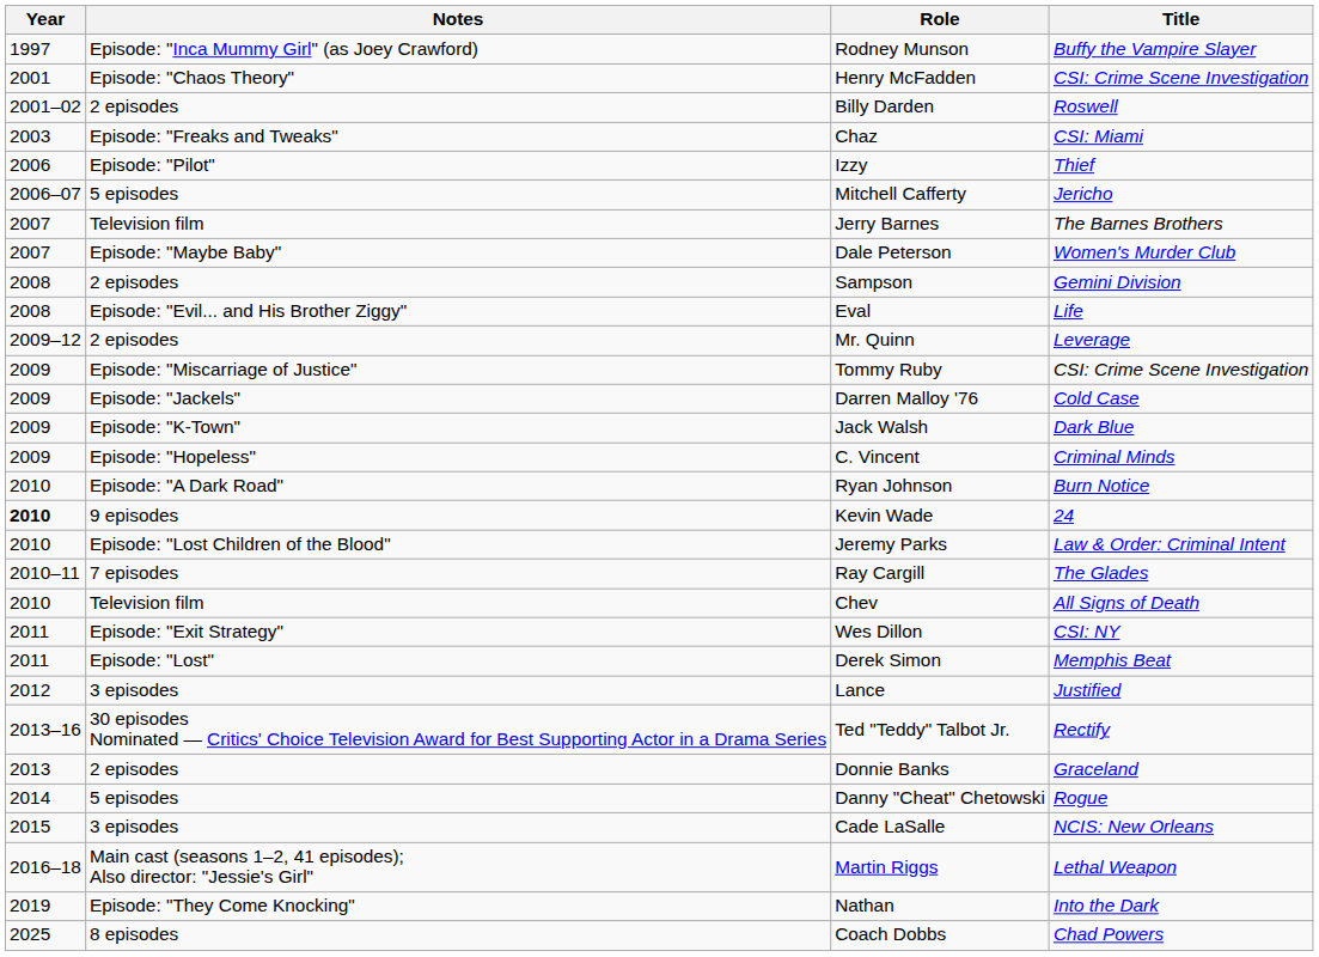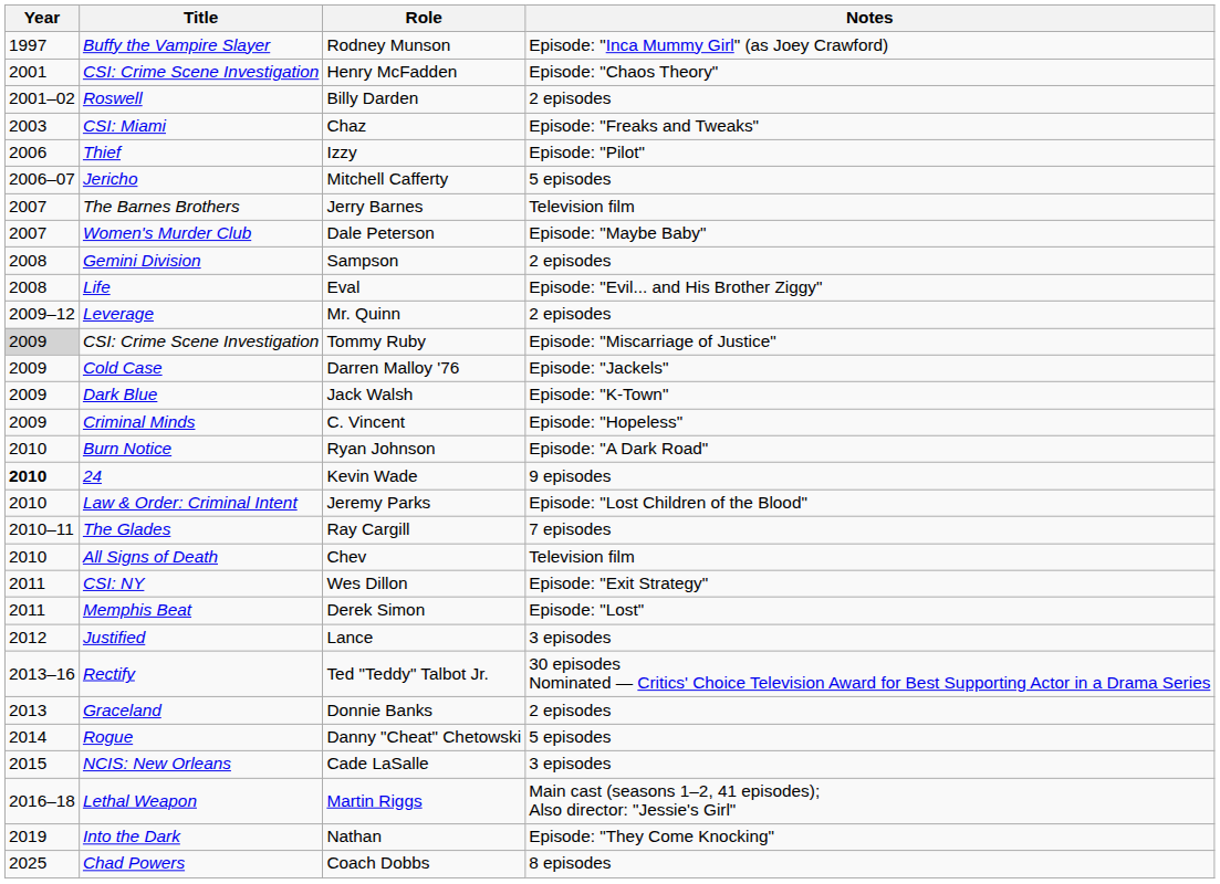columns swapped: Title <-> Notes
Tommy Ruby | Year: no background -> lightgrey background
